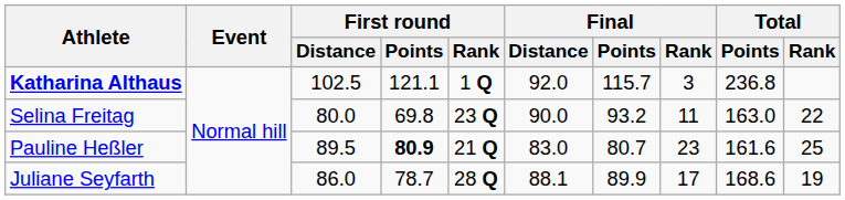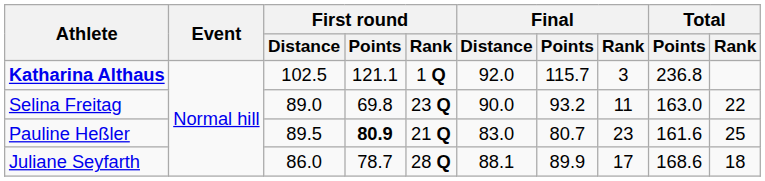Selina Freitag | First round / Distance: 80.0 -> 89.0
Juliane Seyfarth | Total / Rank: 19 -> 18
